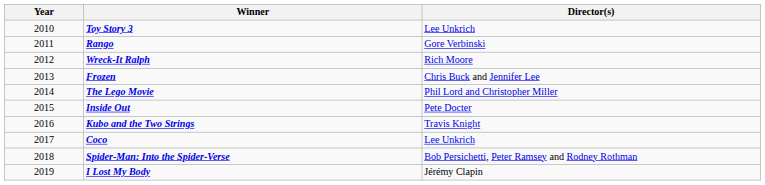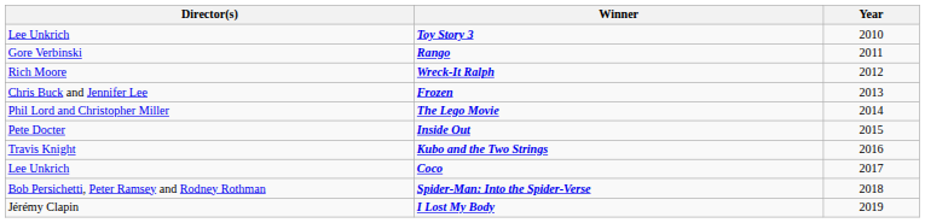columns swapped: Year <-> Director(s)
